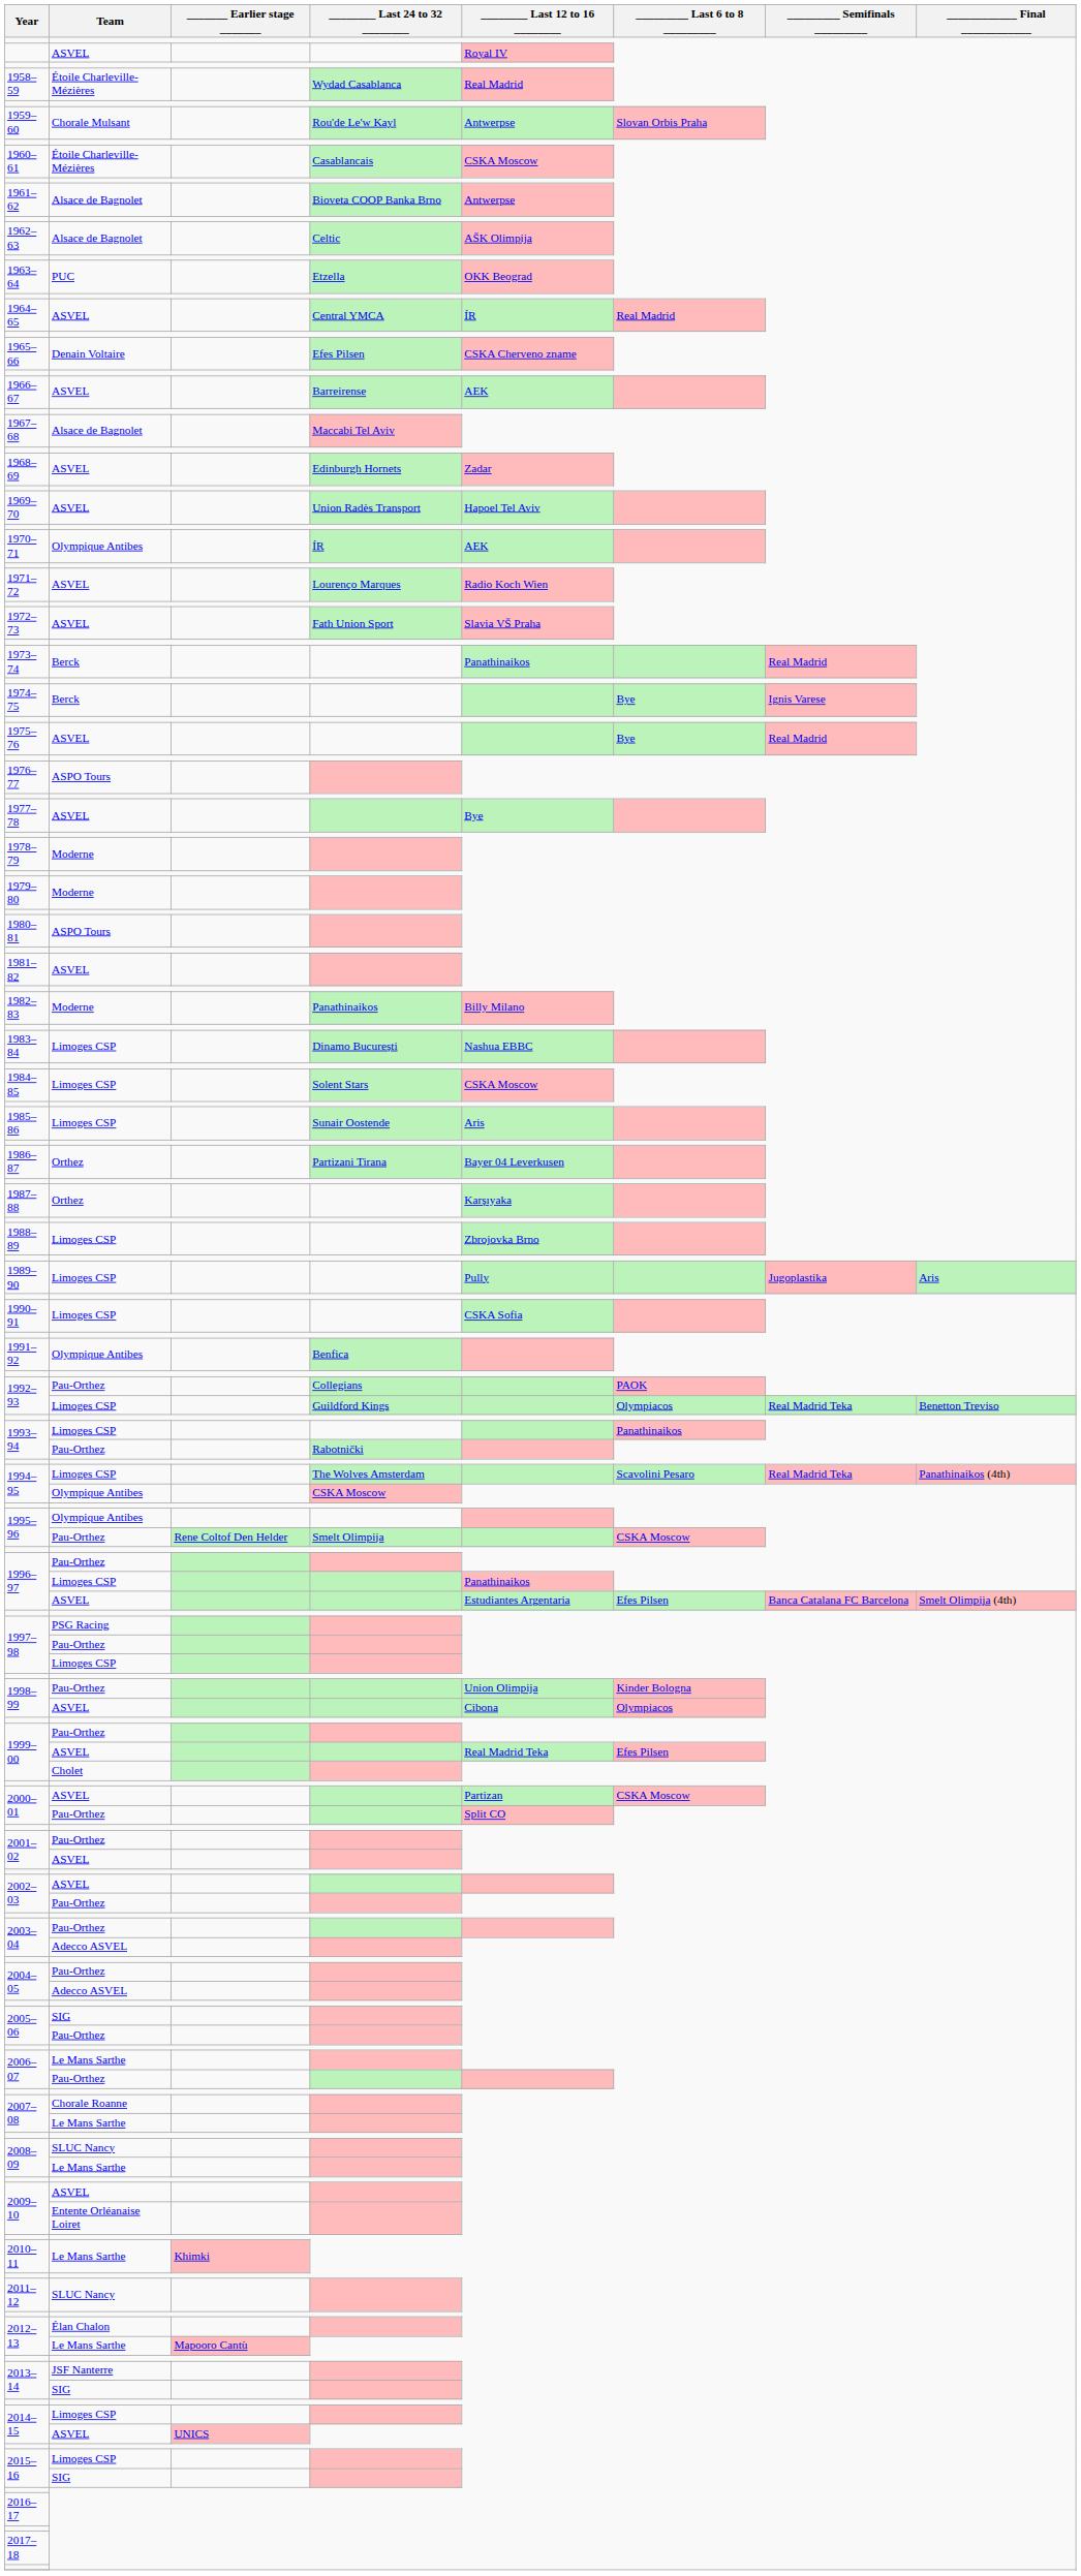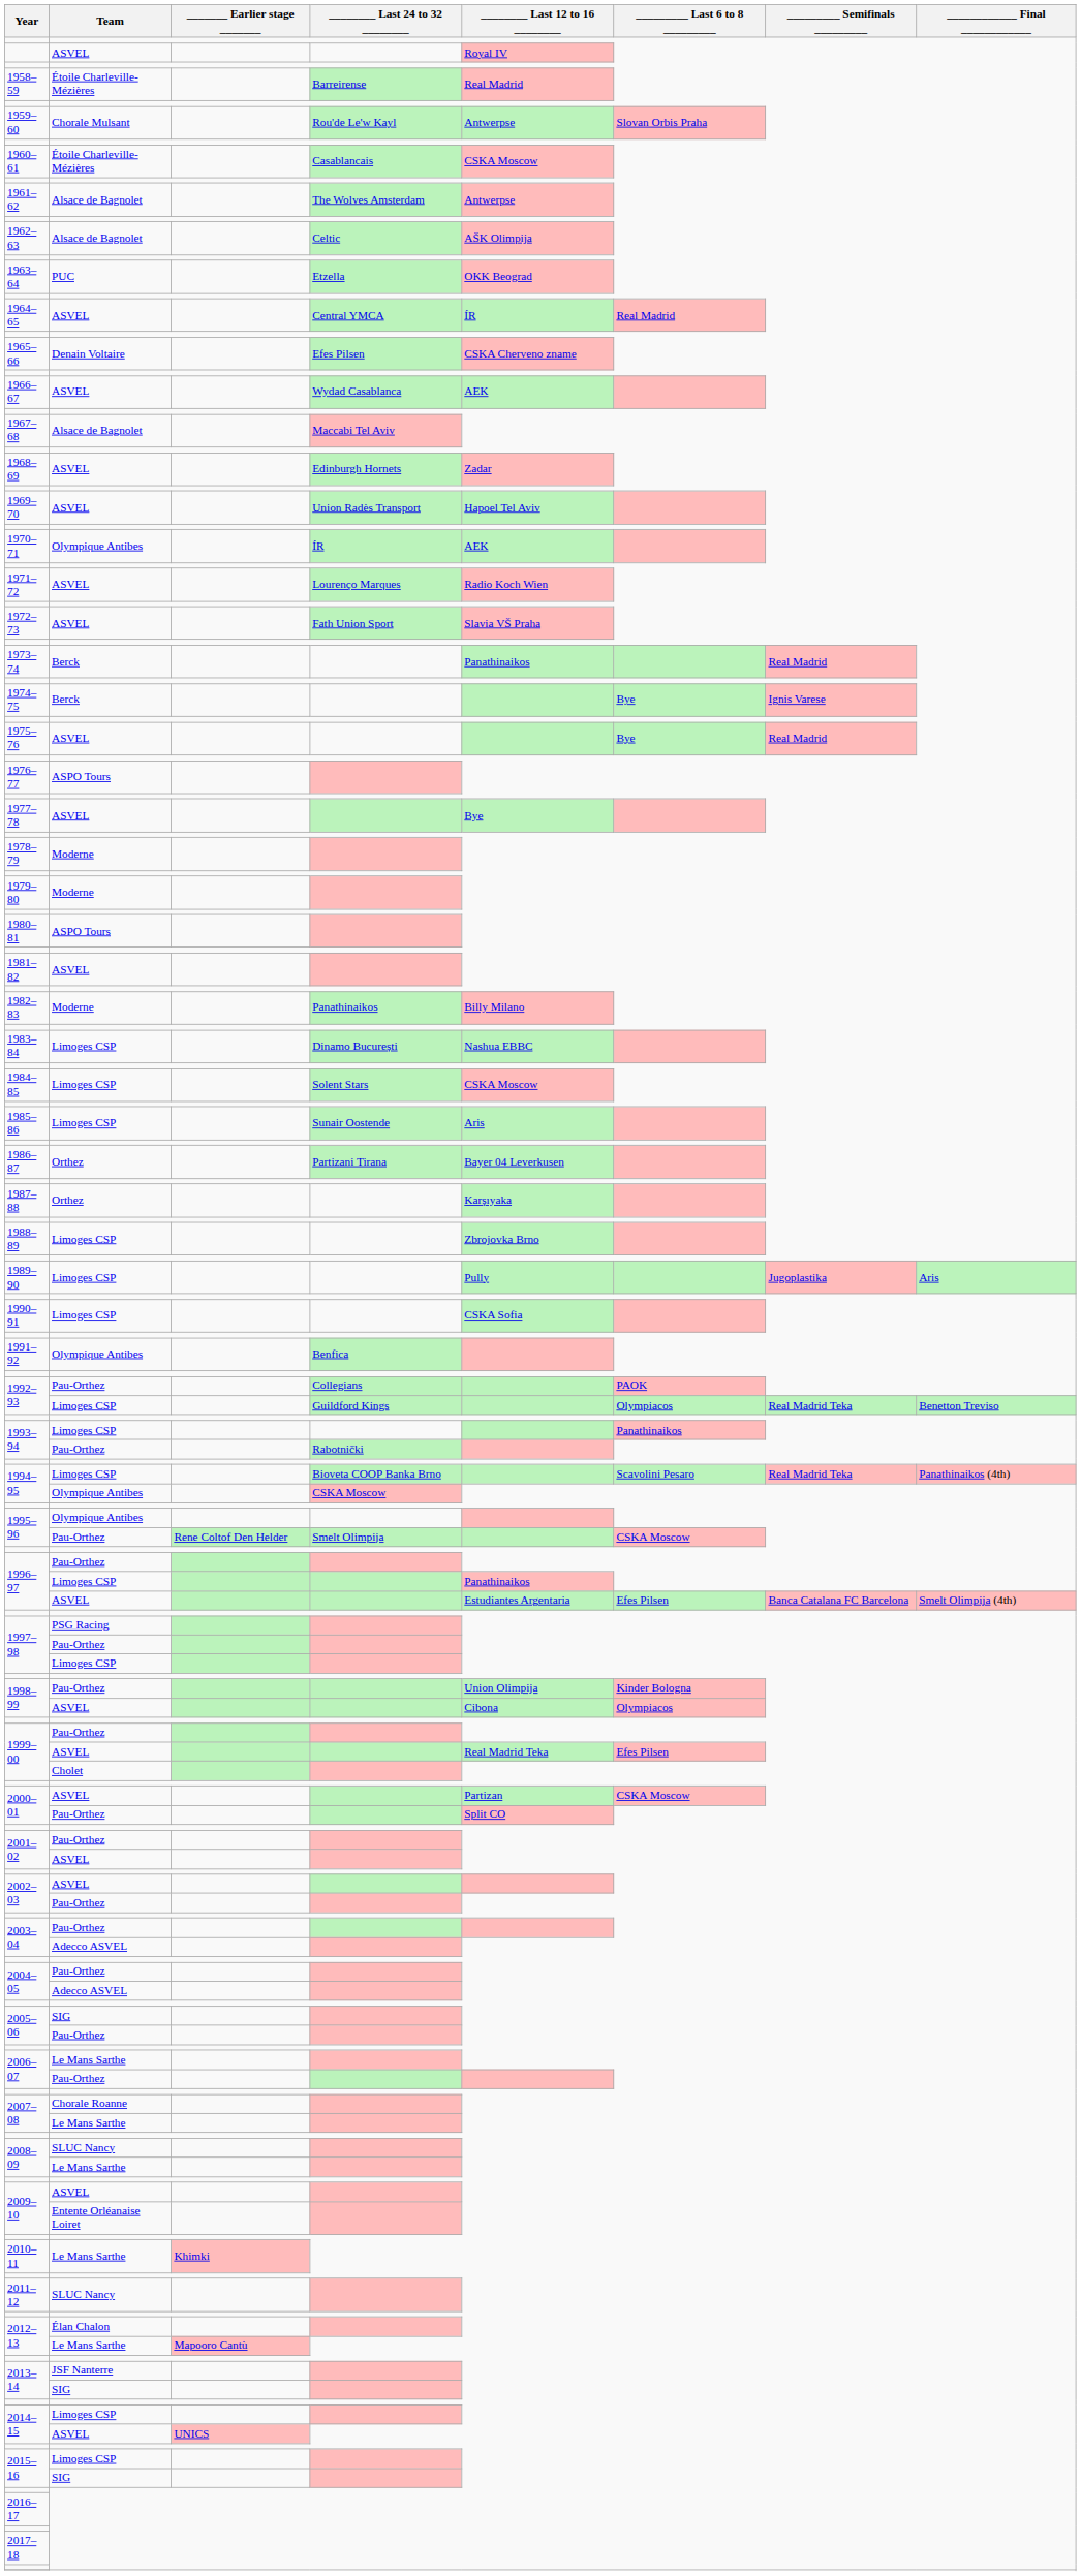1958–59 | ________ Last 24 to 32 ________: Wydad Casablanca -> Barreirense
1961–62 | ________ Last 24 to 32 ________: Bioveta COOP Banka Brno -> The Wolves Amsterdam
1966–67 | ________ Last 24 to 32 ________: Barreirense -> Wydad Casablanca
1994–95 / Limoges CSP | ________ Last 24 to 32 ________: The Wolves Amsterdam -> Bioveta COOP Banka Brno
